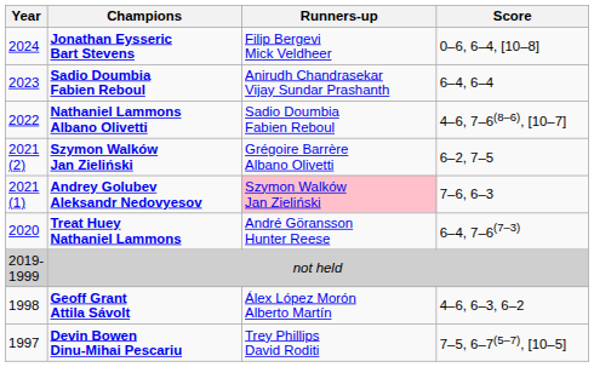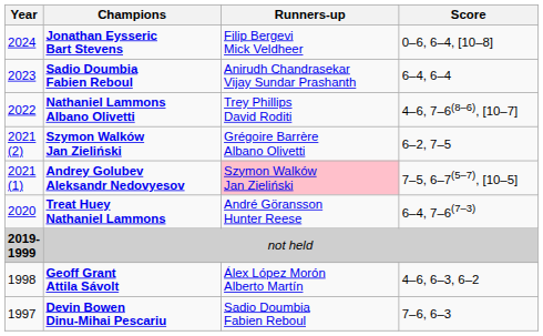Nathaniel Lammons Albano Olivetti | Runners-up: Sadio Doumbia Fabien Reboul -> Trey Phillips David Roditi
Andrey Golubev Aleksandr Nedovyesov | Score: 7–6, 6–3 -> 7–5, 6–7(5–7), [10–5]
not held | Year: normal -> bold
Devin Bowen Dinu-Mihai Pescariu | Runners-up: Trey Phillips David Roditi -> Sadio Doumbia Fabien Reboul
Devin Bowen Dinu-Mihai Pescariu | Score: 7–5, 6–7(5–7), [10–5] -> 7–6, 6–3
